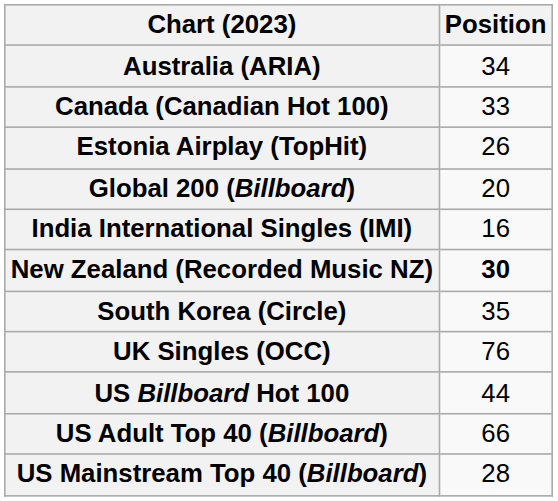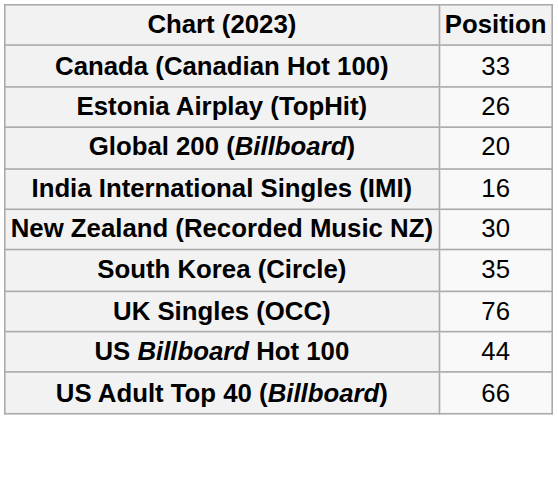- row: Australia (ARIA) | 34
New Zealand (Recorded Music NZ) | Position: bold -> normal
- row: US Mainstream Top 40 (Billboard) | 28
